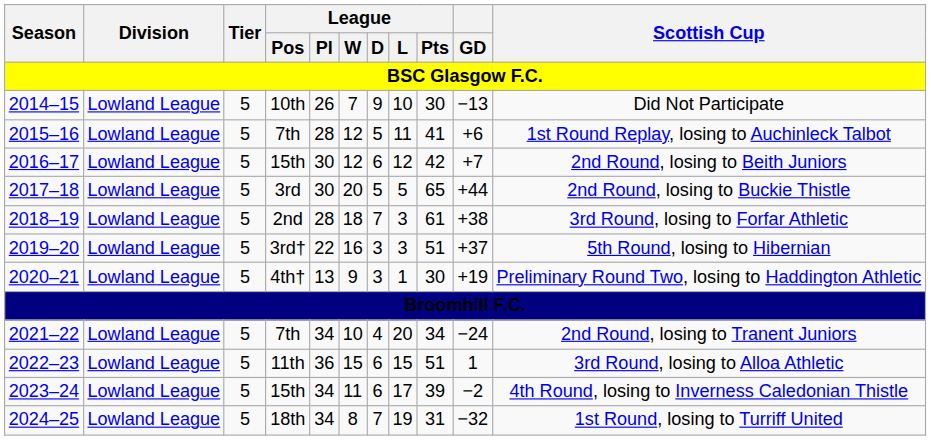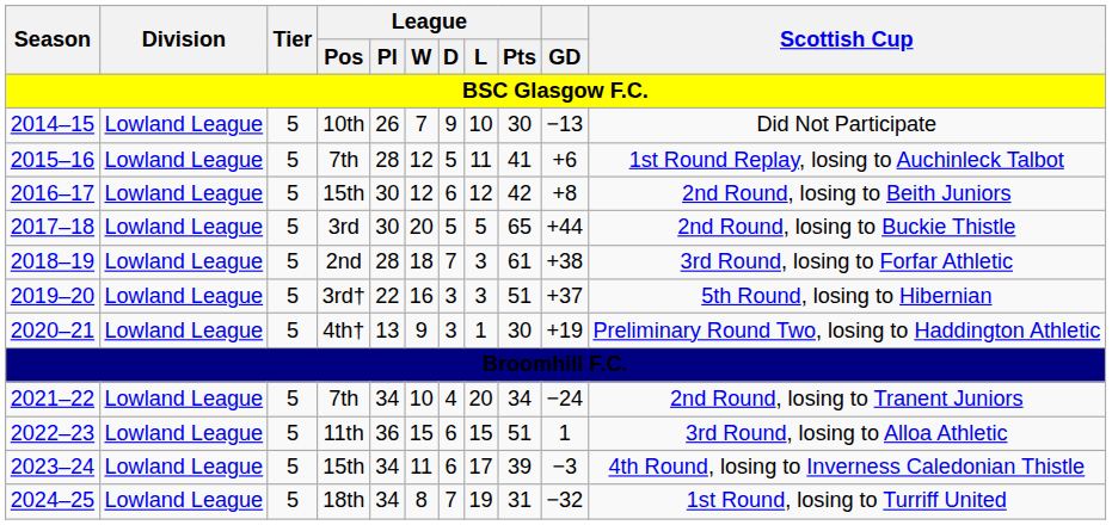2016–17 | GD: +7 -> +8
2023–24 | GD: −2 -> −3
